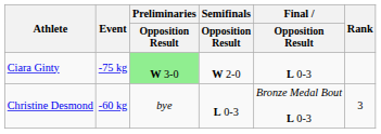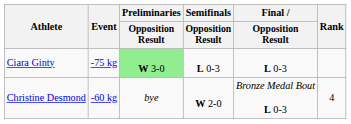Ciara Ginty | Semifinals / Opposition Result: W 2-0 -> L 0-3
Christine Desmond | Semifinals / Opposition Result: L 0-3 -> W 2-0
Christine Desmond | Rank: 3 -> 4
